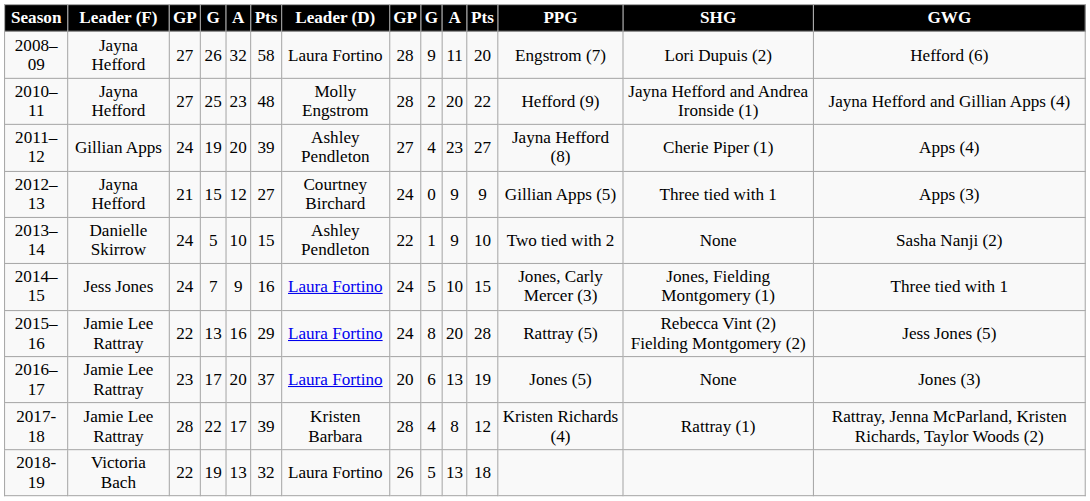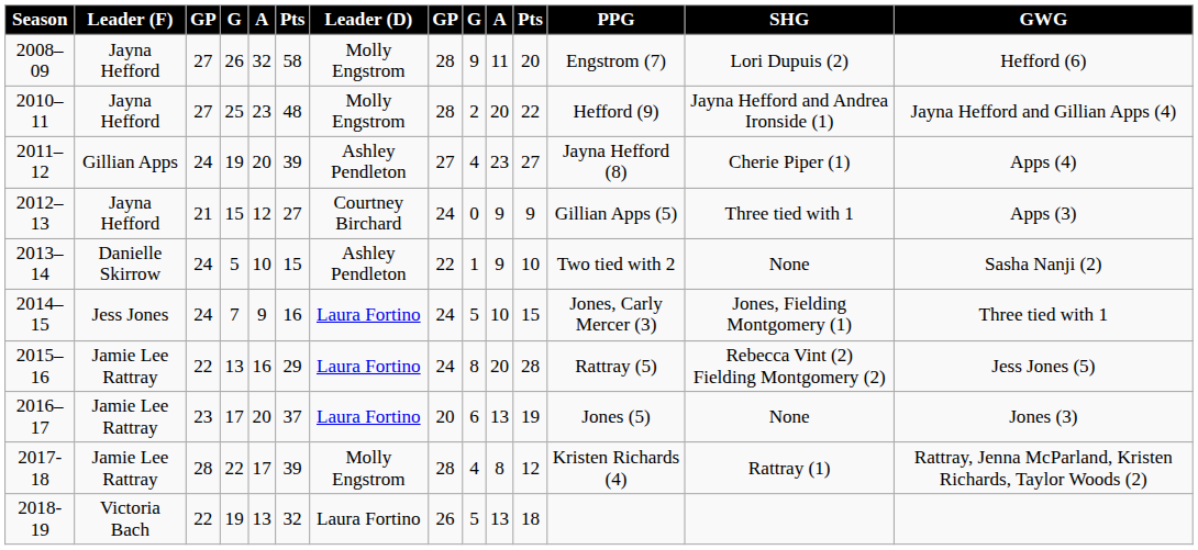2008–09 | Leader (D): Laura Fortino -> Molly Engstrom
2017-18 | Leader (D): Kristen Barbara -> Molly Engstrom
